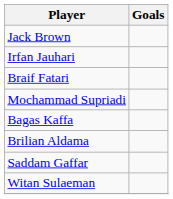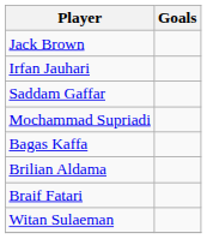rows swapped: Saddam Gaffar <-> Braif Fatari
